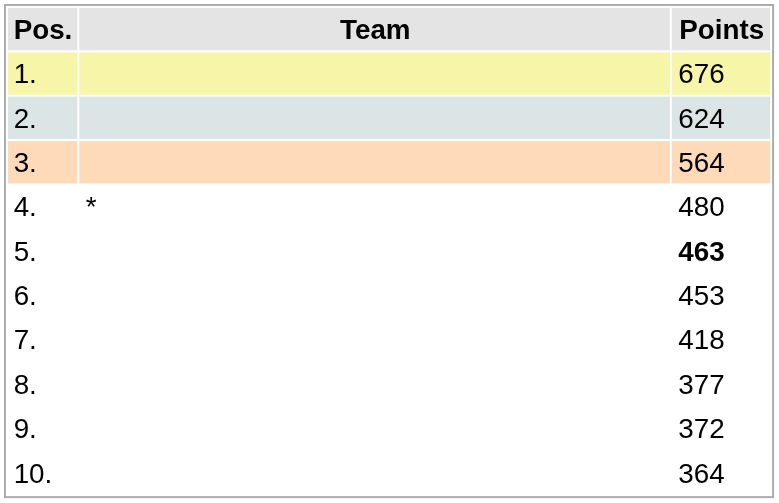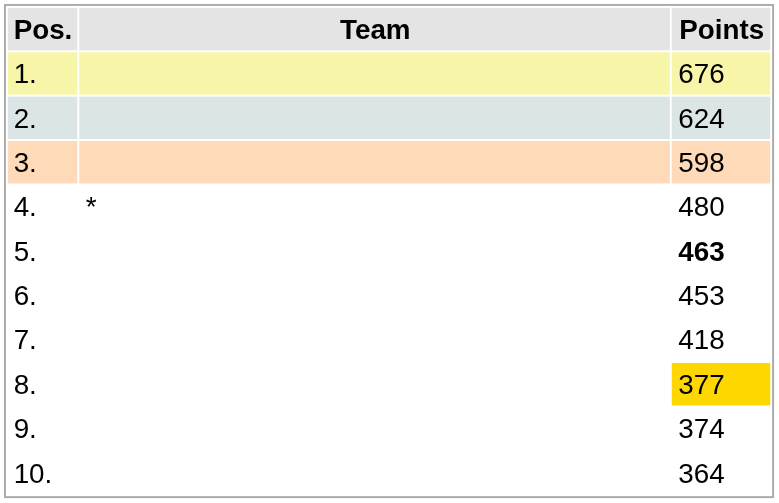3. | Points: 564 -> 598
8. | Points: no background -> gold background
9. | Points: 372 -> 374
